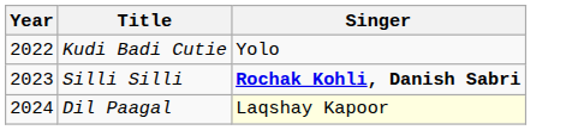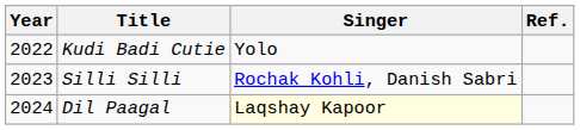+ column: Ref.
Silli Silli | Singer: bold -> normal
